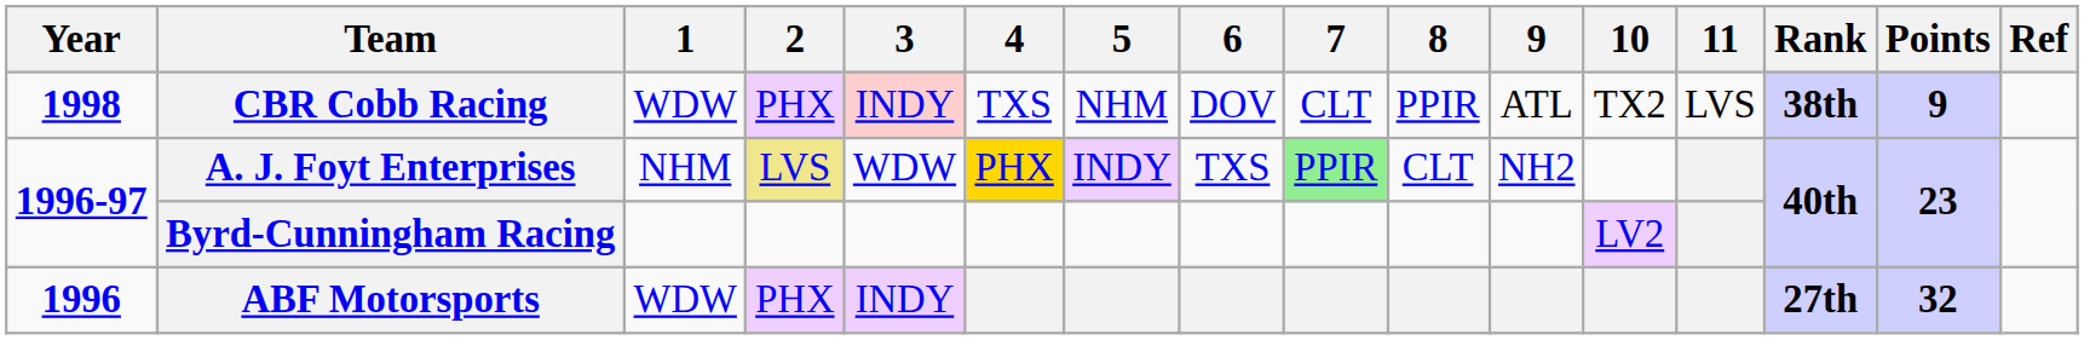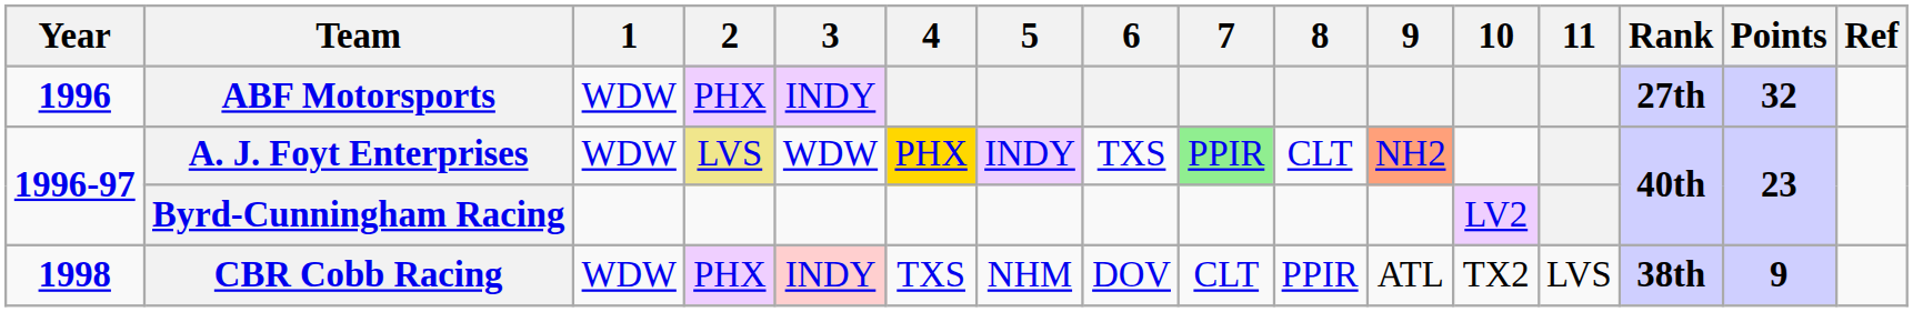rows swapped: ABF Motorsports <-> CBR Cobb Racing
A. J. Foyt Enterprises | 1: NHM -> WDW
A. J. Foyt Enterprises | 9: no background -> lightsalmon background
